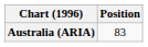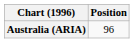Australia (ARIA) | Position: 83 -> 96
